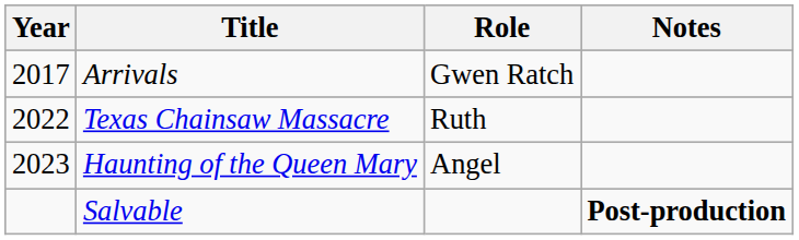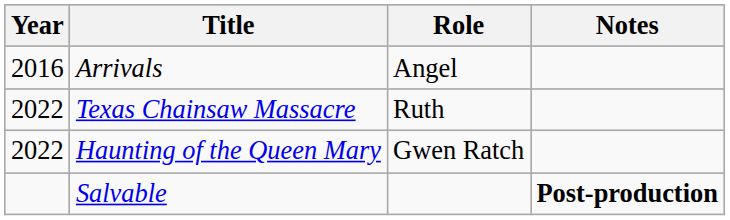Arrivals | Year: 2017 -> 2016
Arrivals | Role: Gwen Ratch -> Angel
Haunting of the Queen Mary | Year: 2023 -> 2022
Haunting of the Queen Mary | Role: Angel -> Gwen Ratch
